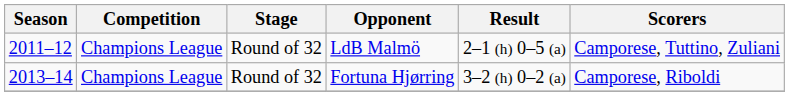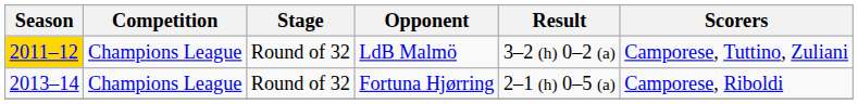LdB Malmö | Season: no background -> gold background
LdB Malmö | Result: 2–1 (h) 0–5 (a) -> 3–2 (h) 0–2 (a)
Fortuna Hjørring | Result: 3–2 (h) 0–2 (a) -> 2–1 (h) 0–5 (a)
